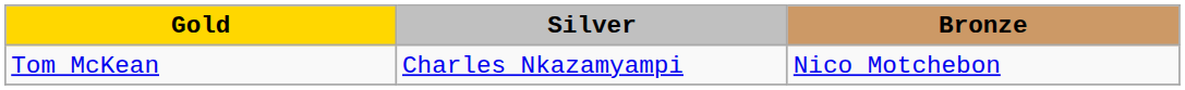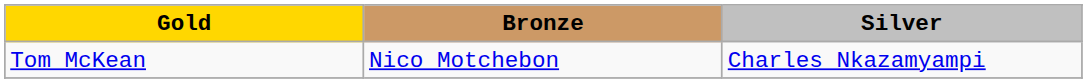columns swapped: Silver <-> Bronze
